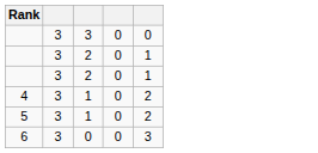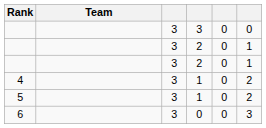+ column: Team
